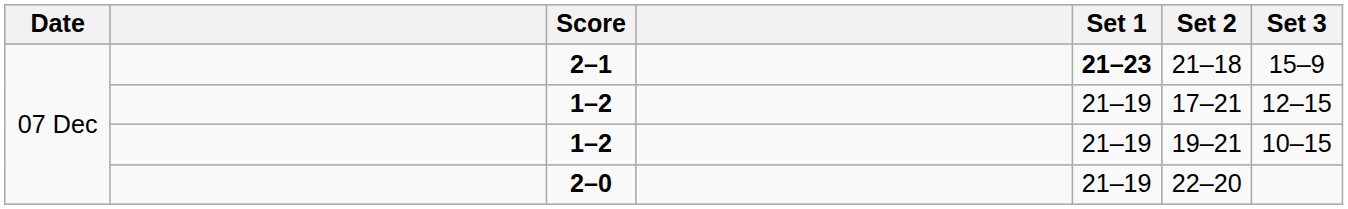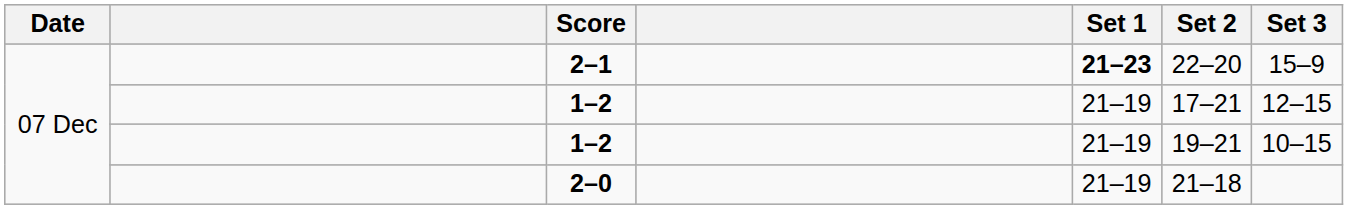2–1 | Set 2: 21–18 -> 22–20
2–0 | Set 2: 22–20 -> 21–18
